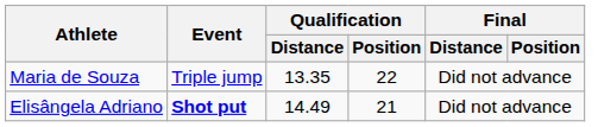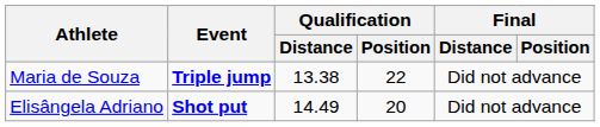Maria de Souza | Event: normal -> bold
Maria de Souza | Qualification / Distance: 13.35 -> 13.38
Elisângela Adriano | Qualification / Position: 21 -> 20
